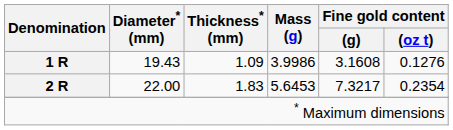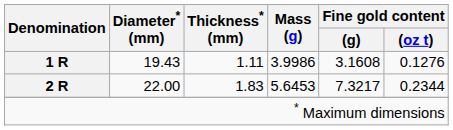1 R | Thickness* (mm): 1.09 -> 1.11
2 R | Fine gold content / (oz t): 0.2354 -> 0.2344
